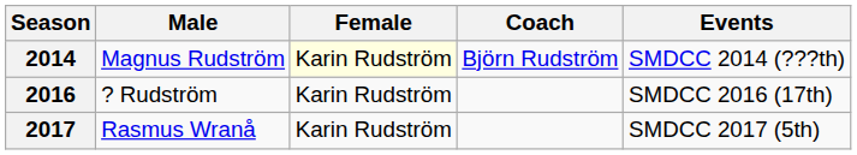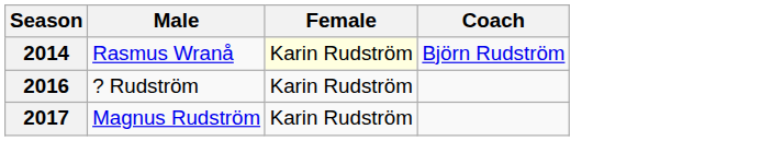- column: Events | SMDCC 2014 (???th) | SMDCC 2016 (17th) | SMDCC 2017 (5th)
2014 | Male: Magnus Rudström -> Rasmus Wranå
2017 | Male: Rasmus Wranå -> Magnus Rudström
